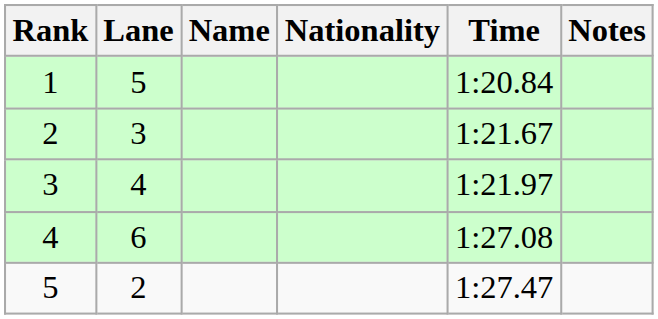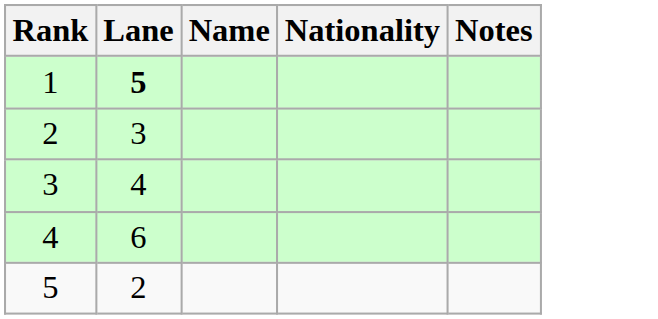- column: Time | 1:20.84 | 1:21.67 | 1:21.97 | 1:27.08 | 1:27.47
1 | Lane: normal -> bold
